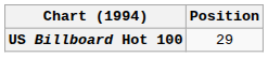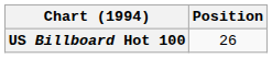US Billboard Hot 100 | Position: 29 -> 26
